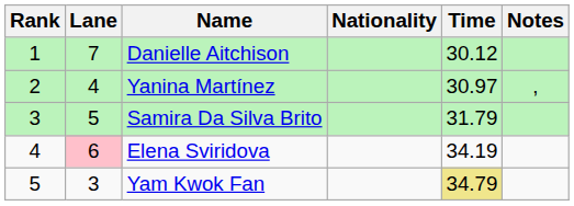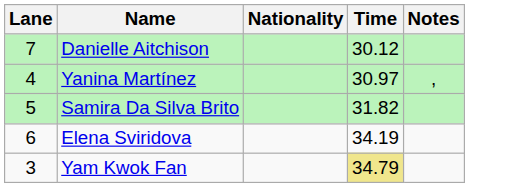- column: Rank | 1 | 2 | 3 | 4 | 5
Samira Da Silva Brito | Time: 31.79 -> 31.82
Elena Sviridova | Lane: pink background -> no background
